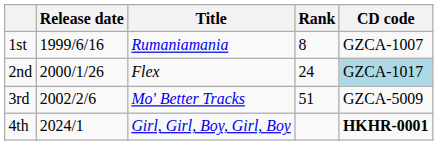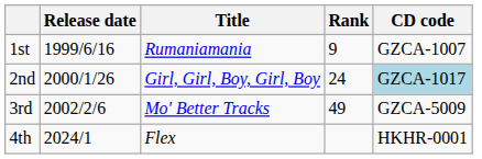1st | Rank: 8 -> 9
2nd | Title: Flex -> Girl, Girl, Boy, Girl, Boy
3rd | Rank: 51 -> 49
4th | Title: Girl, Girl, Boy, Girl, Boy -> Flex
4th | CD code: bold -> normal
